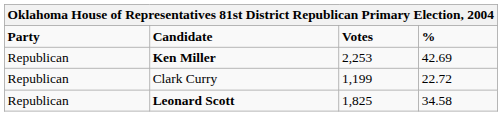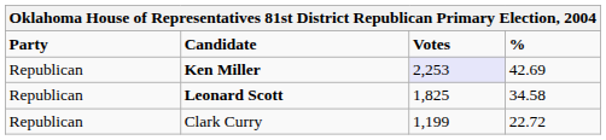Ken Miller | Votes: no background -> lavender background
rows swapped: Leonard Scott <-> Clark Curry
